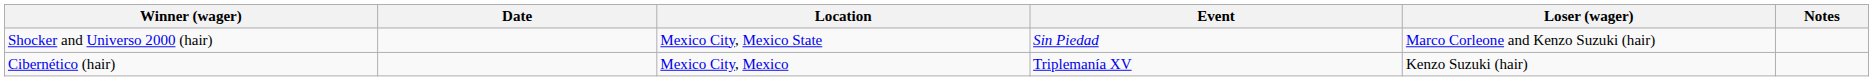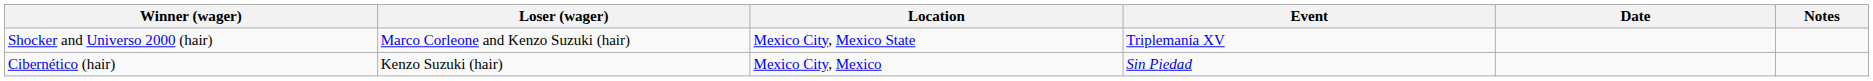columns swapped: Loser (wager) <-> Date
Shocker and Universo 2000 (hair) | Event: Sin Piedad -> Triplemanía XV
Cibernético (hair) | Event: Triplemanía XV -> Sin Piedad
